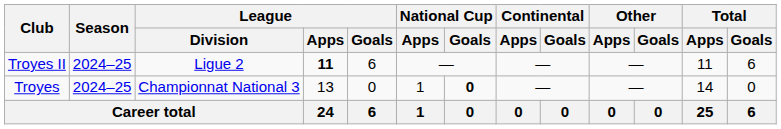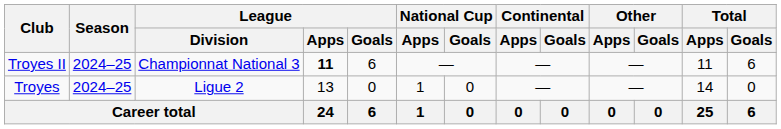Troyes II | League / Division: Ligue 2 -> Championnat National 3
Troyes | League / Division: Championnat National 3 -> Ligue 2
Troyes | National Cup / Goals: bold -> normal
